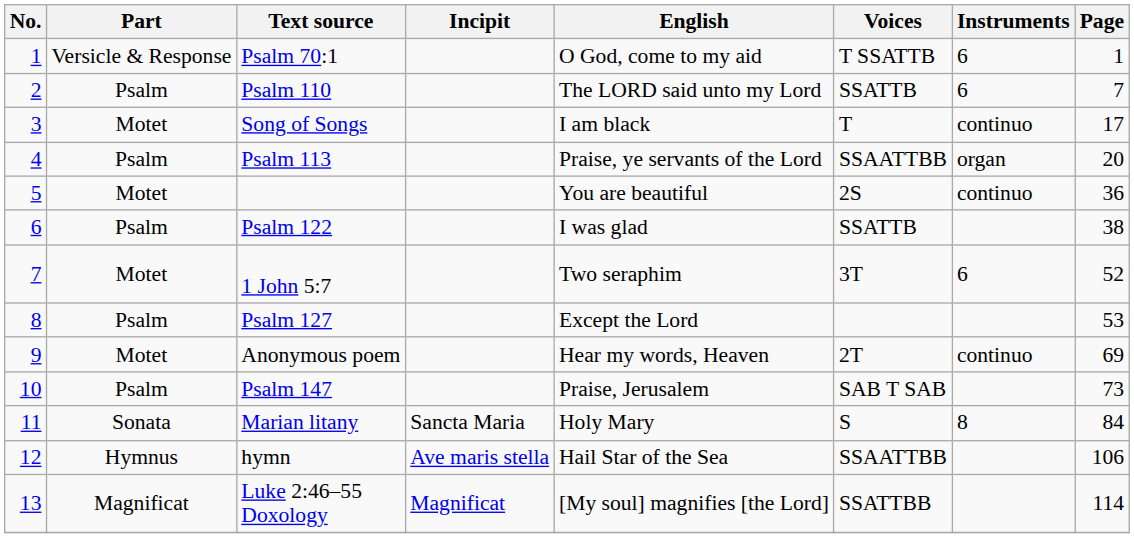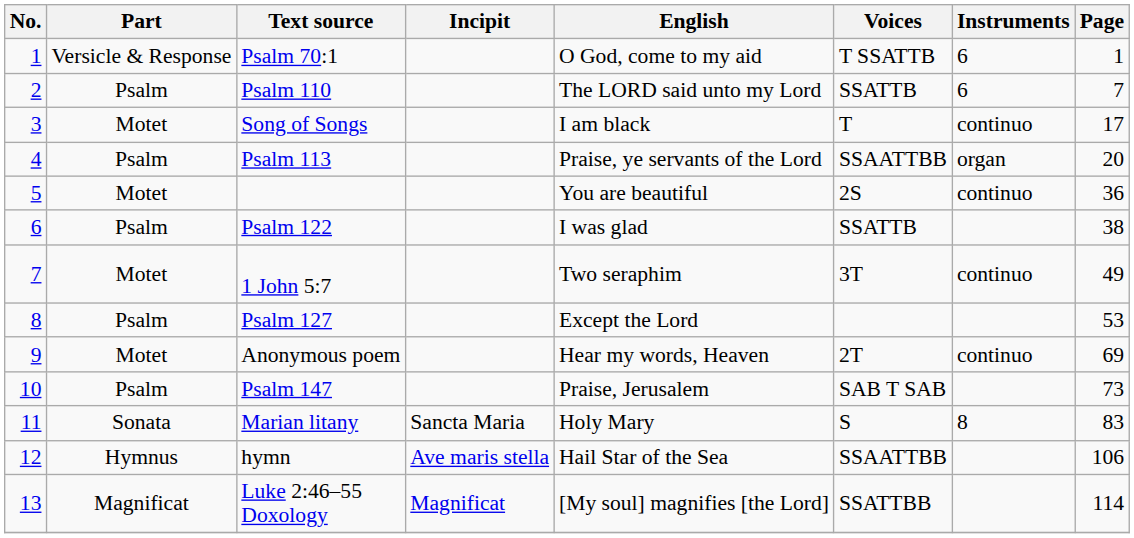1 John 5:7 | Instruments: 6 -> continuo
1 John 5:7 | Page: 52 -> 49
Marian litany | Page: 84 -> 83
